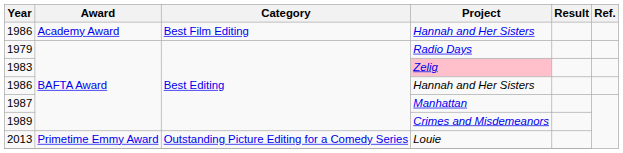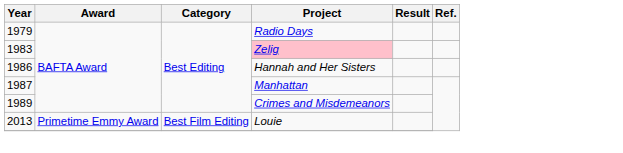- row: 1986 | Academy Award | Best Film Editing | Hannah and Her Sisters
2013 | Category: Outstanding Picture Editing for a Comedy Series -> Best Film Editing
